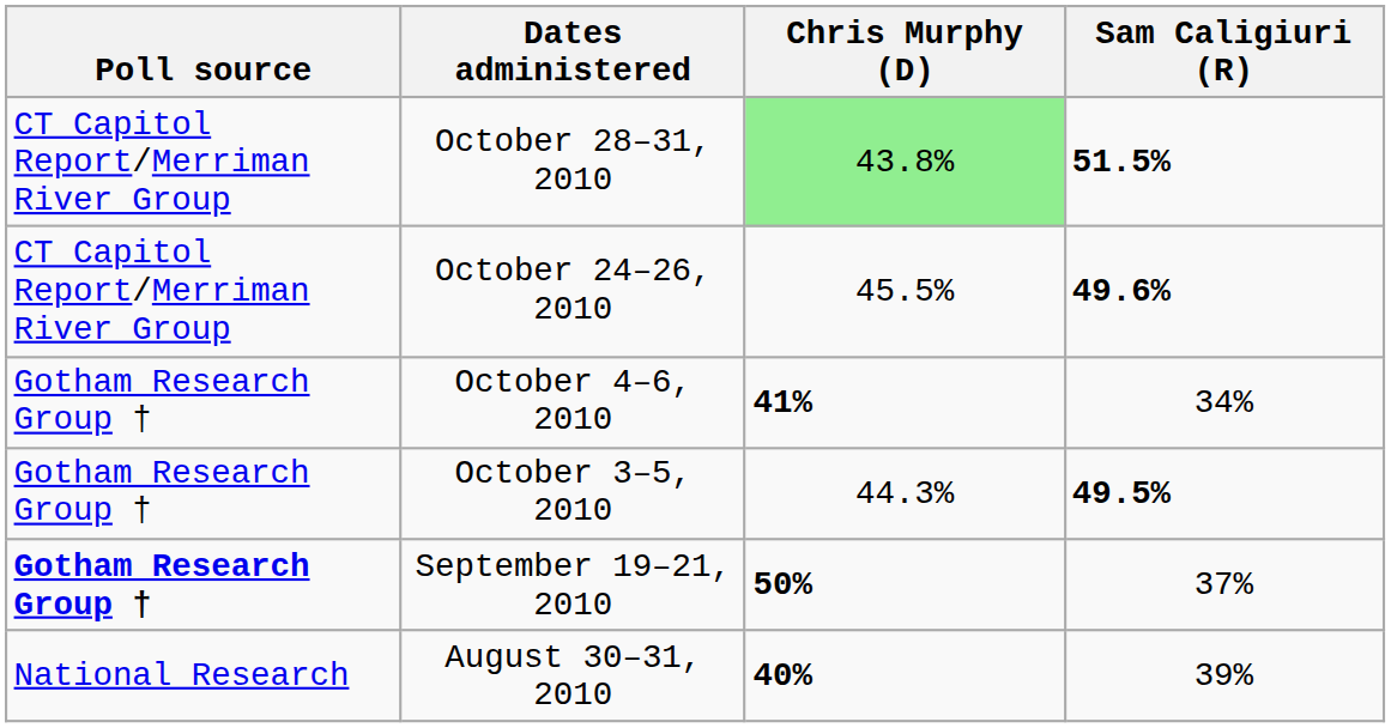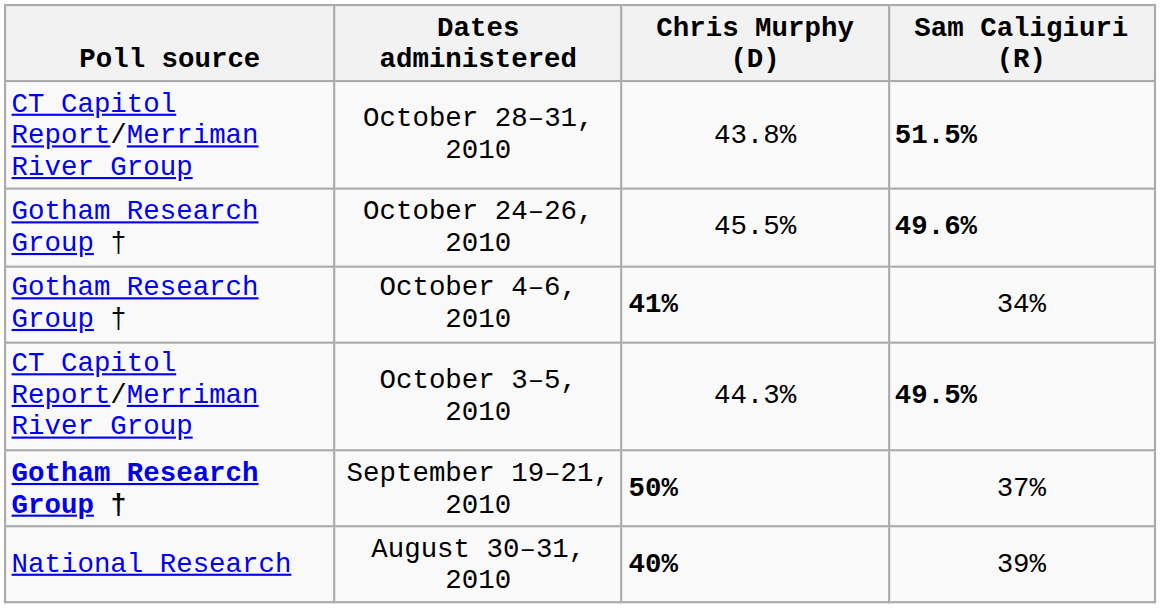October 28–31, 2010 | Chris Murphy (D): lightgreen background -> no background
October 24–26, 2010 | Poll source: CT Capitol Report/Merriman River Group -> Gotham Research Group †
October 3–5, 2010 | Poll source: Gotham Research Group † -> CT Capitol Report/Merriman River Group
